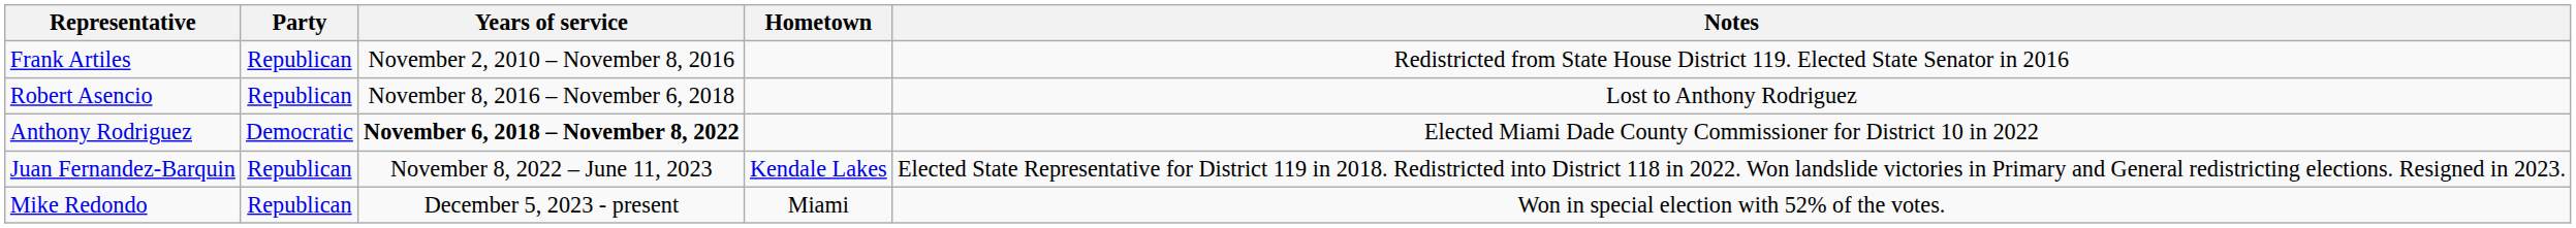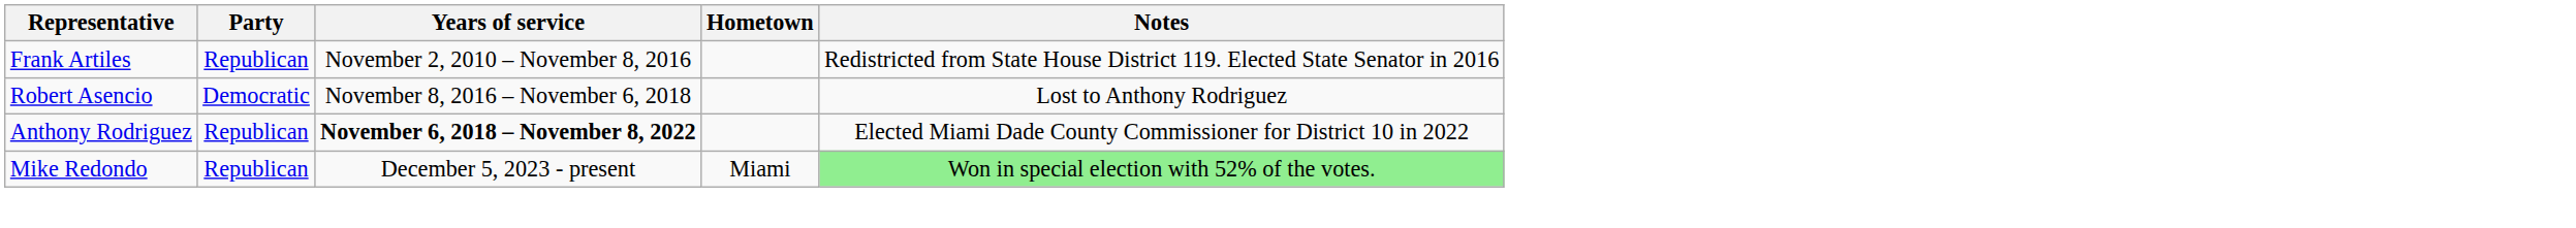Robert Asencio | Party: Republican -> Democratic
Anthony Rodriguez | Party: Democratic -> Republican
- row: Juan Fernandez-Barquin | Republican | November 8, 2022 – June 11, 2023 | Kendale Lakes | Elected State Representative for District 119 in 2018. Redistricted into District 118 in 2022. Won landslide victories in Primary and General redistricting elections. Resigned in 2023.
Mike Redondo | Notes: no background -> lightgreen background
